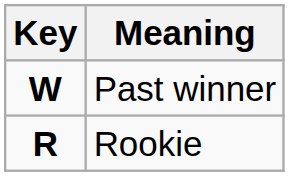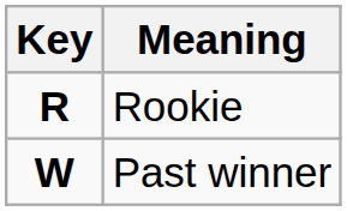rows swapped: Rookie <-> Past winner
